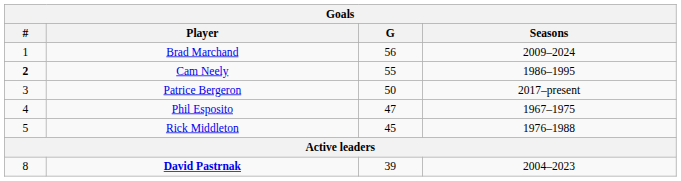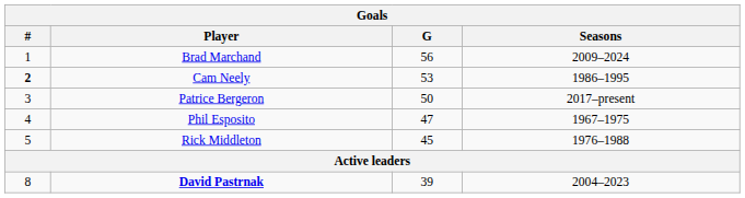Cam Neely | G: 55 -> 53
